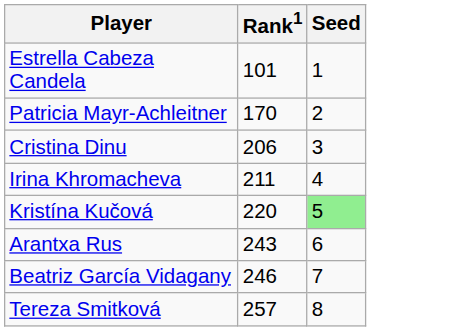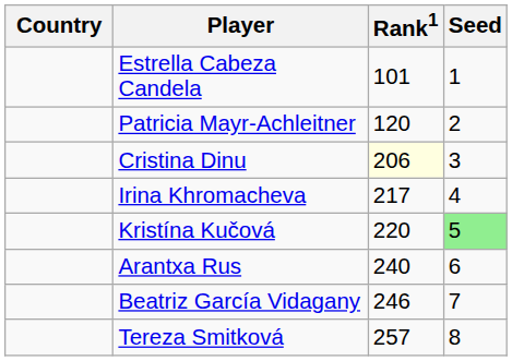+ column: Country
Patricia Mayr-Achleitner | Rank1: 170 -> 120
Cristina Dinu | Rank1: no background -> lightyellow background
Irina Khromacheva | Rank1: 211 -> 217
Arantxa Rus | Rank1: 243 -> 240
